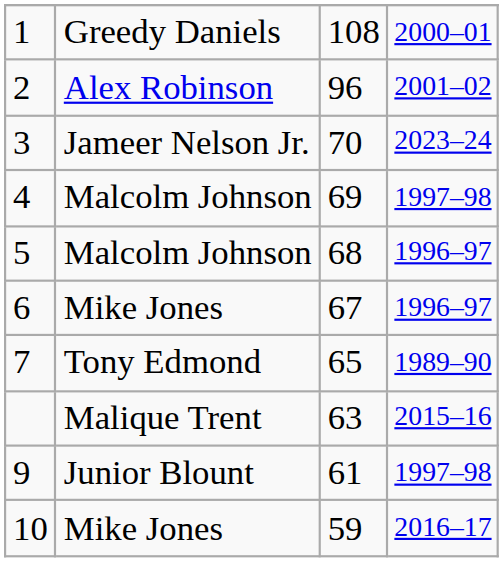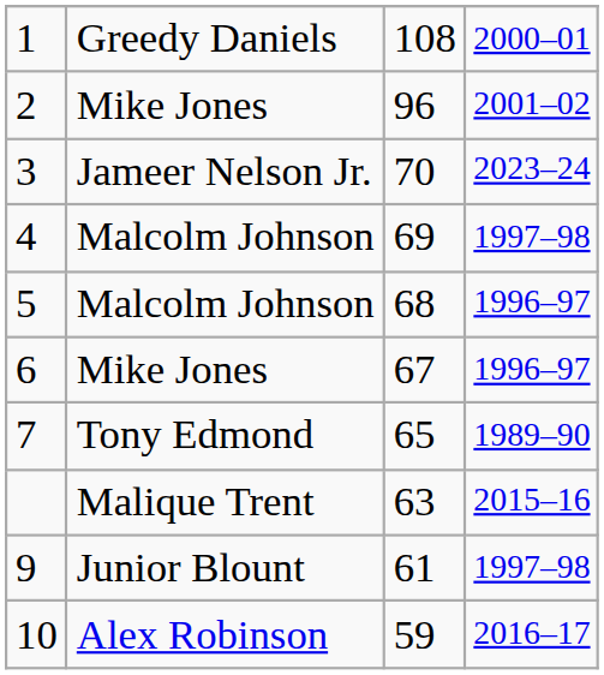2 | column 2: Alex Robinson -> Mike Jones
10 | column 2: Mike Jones -> Alex Robinson
